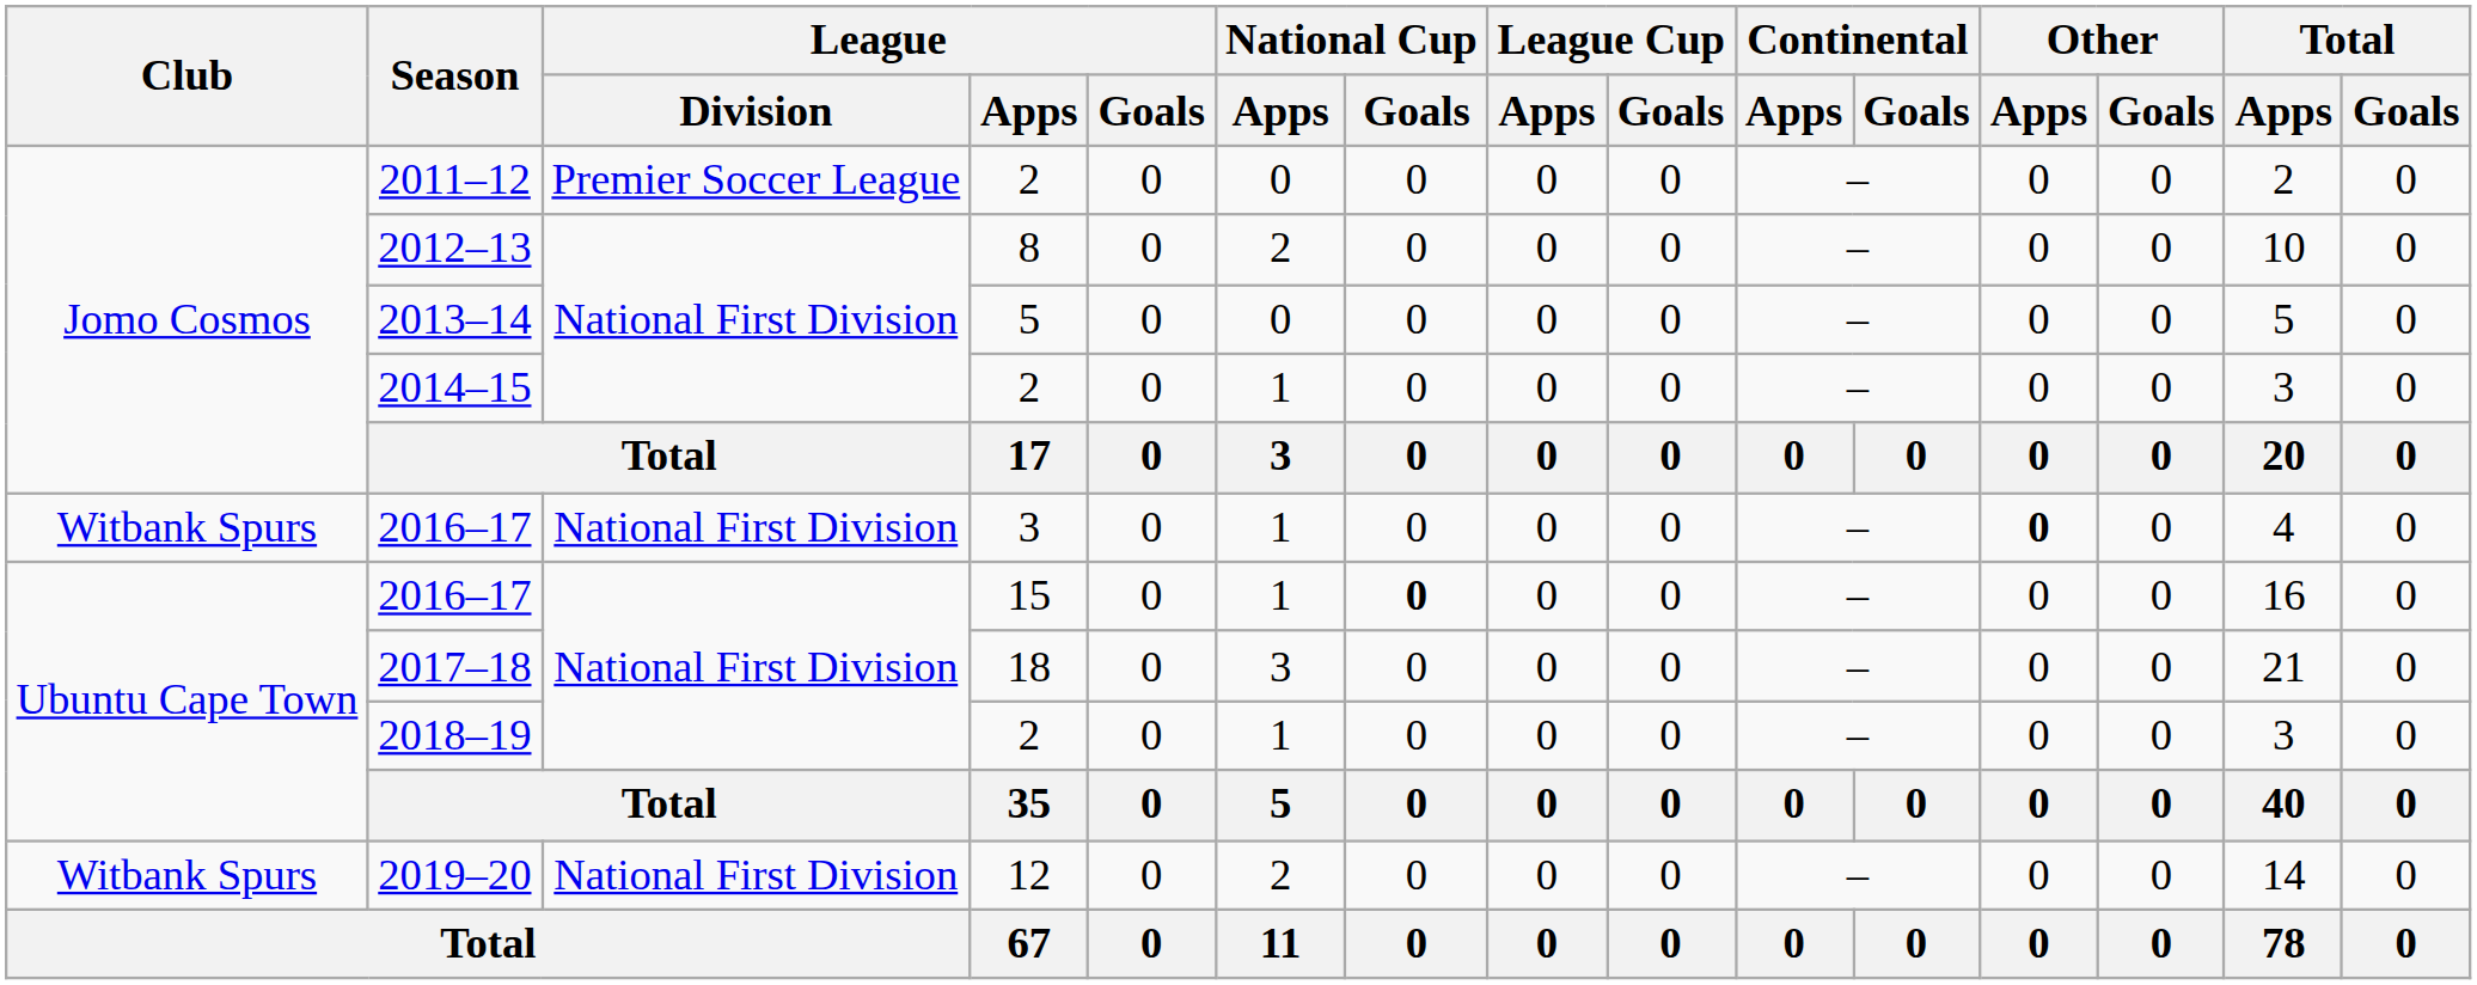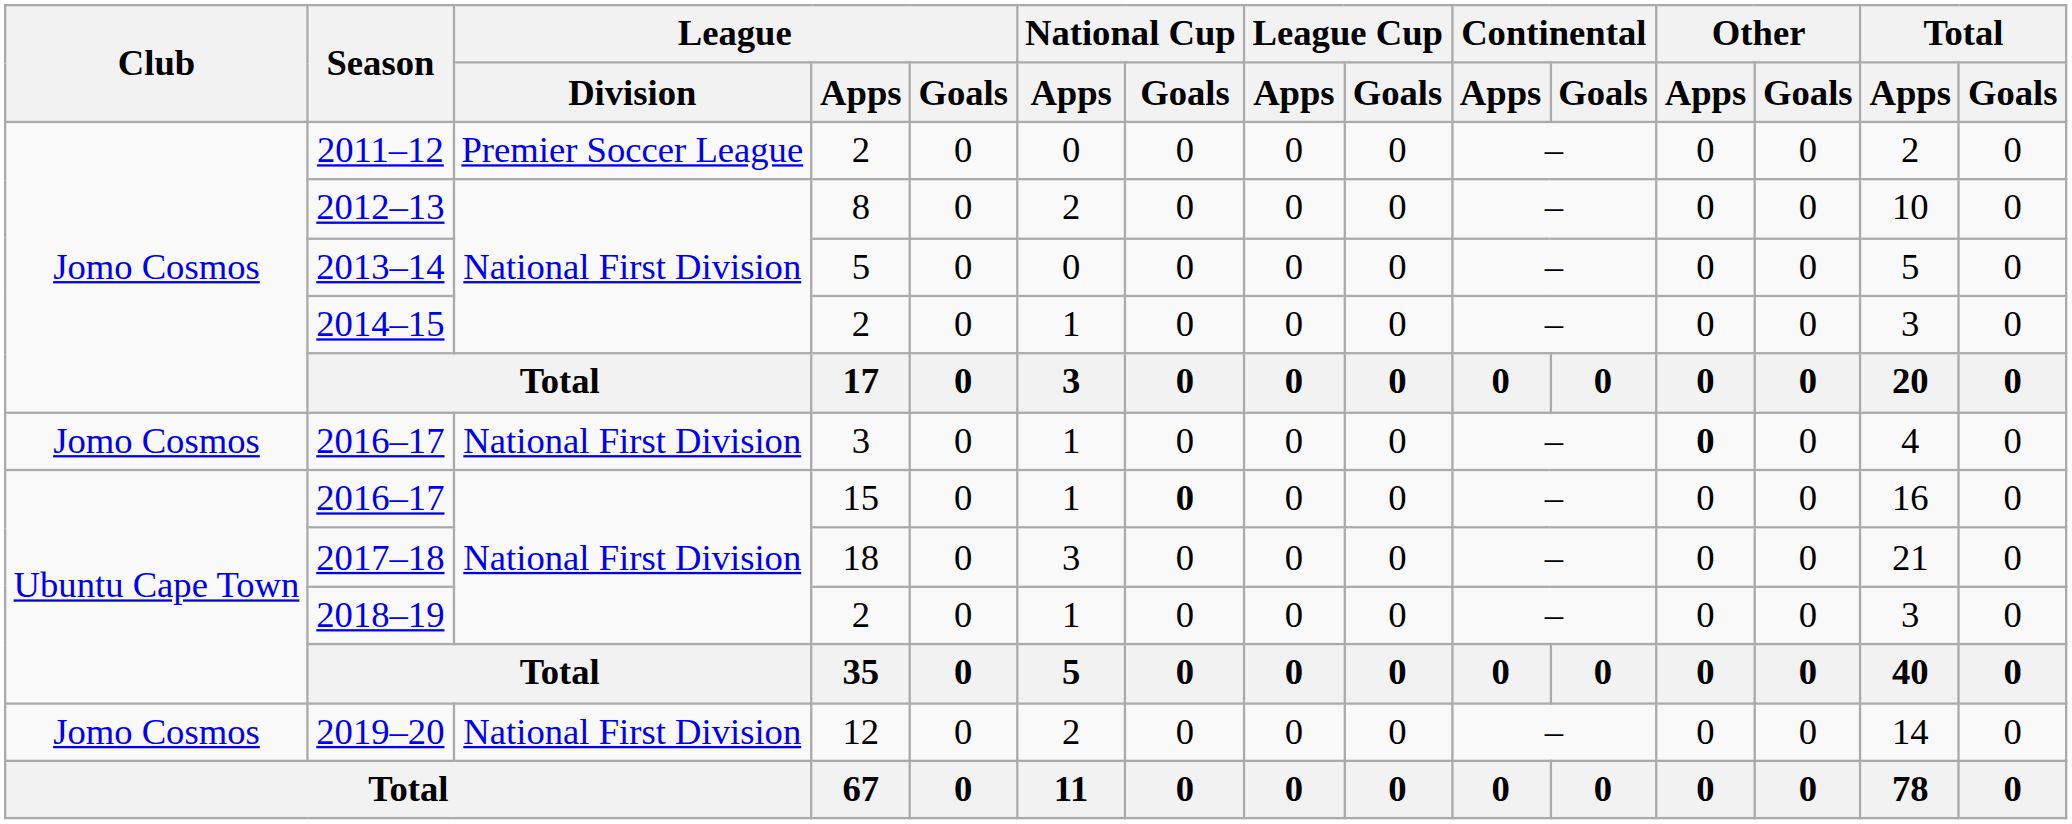2016–17 / 3 | Club: Witbank Spurs -> Jomo Cosmos
2019–20 | Club: Witbank Spurs -> Jomo Cosmos
